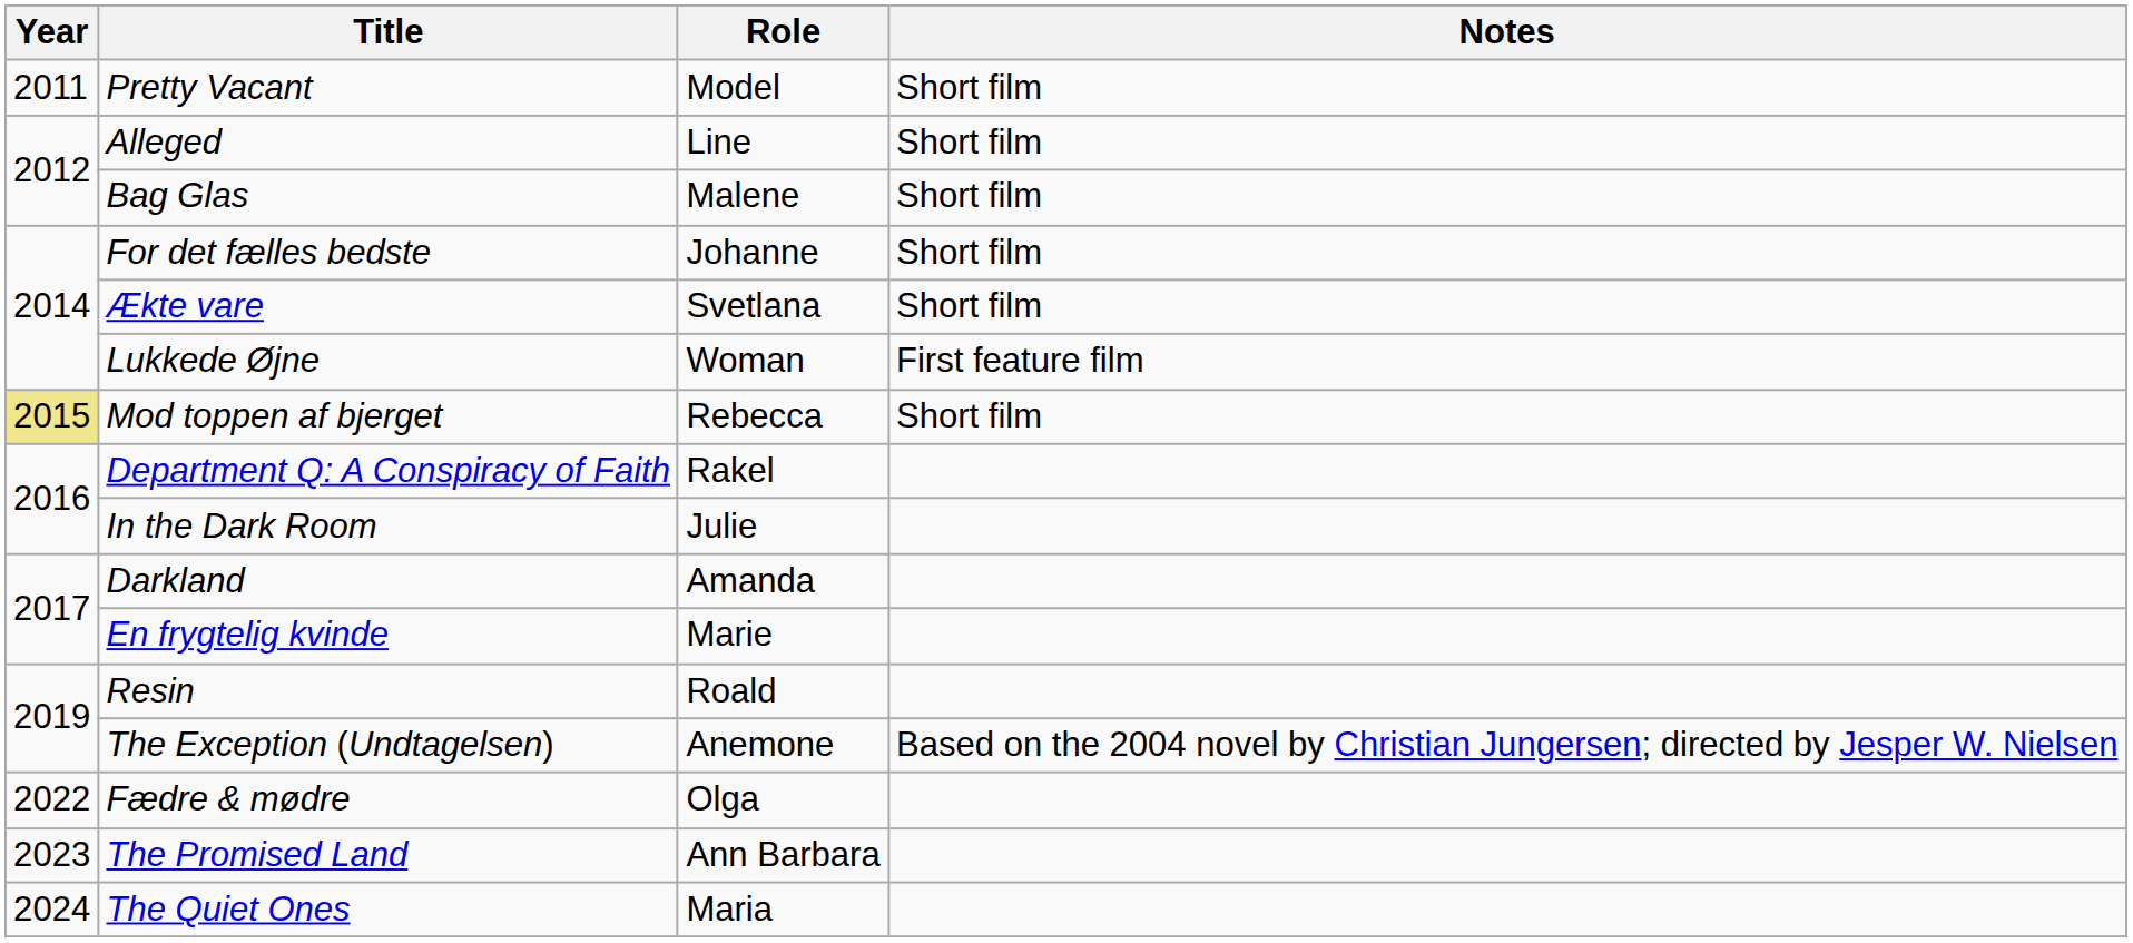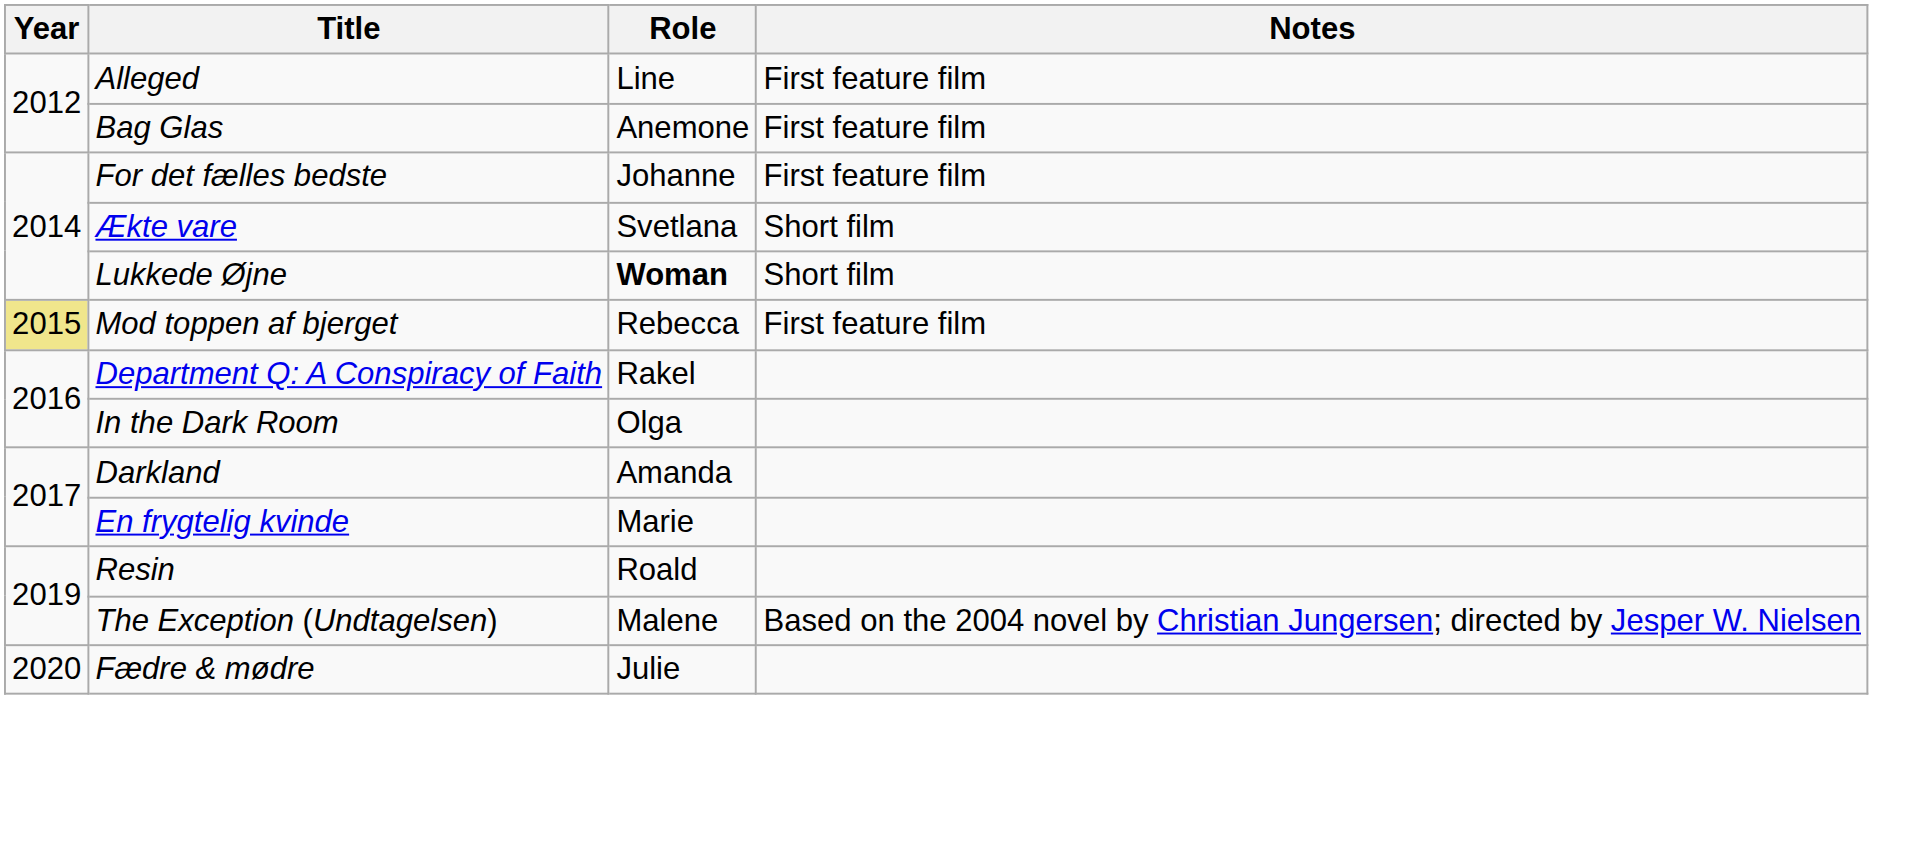- row: 2011 | Pretty Vacant | Model | Short film
Alleged | Notes: Short film -> First feature film
Bag Glas | Role: Malene -> Anemone
Bag Glas | Notes: Short film -> First feature film
For det fælles bedste | Notes: Short film -> First feature film
Lukkede Øjne | Role: normal -> bold
Lukkede Øjne | Notes: First feature film -> Short film
Mod toppen af bjerget | Notes: Short film -> First feature film
In the Dark Room | Role: Julie -> Olga
The Exception (Undtagelsen) | Role: Anemone -> Malene
Fædre & mødre | Year: 2022 -> 2020
Fædre & mødre | Role: Olga -> Julie
- row: 2023 | The Promised Land | Ann Barbara
- row: 2024 | The Quiet Ones | Maria
